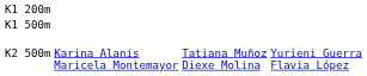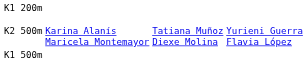rows swapped: K1 500m <-> K2 500m
